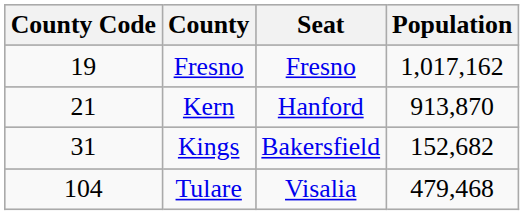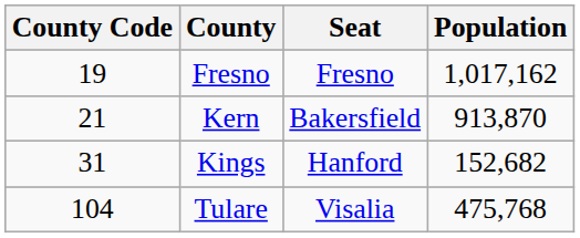Kern | Seat: Hanford -> Bakersfield
Kings | Seat: Bakersfield -> Hanford
Tulare | Population: 479,468 -> 475,768
